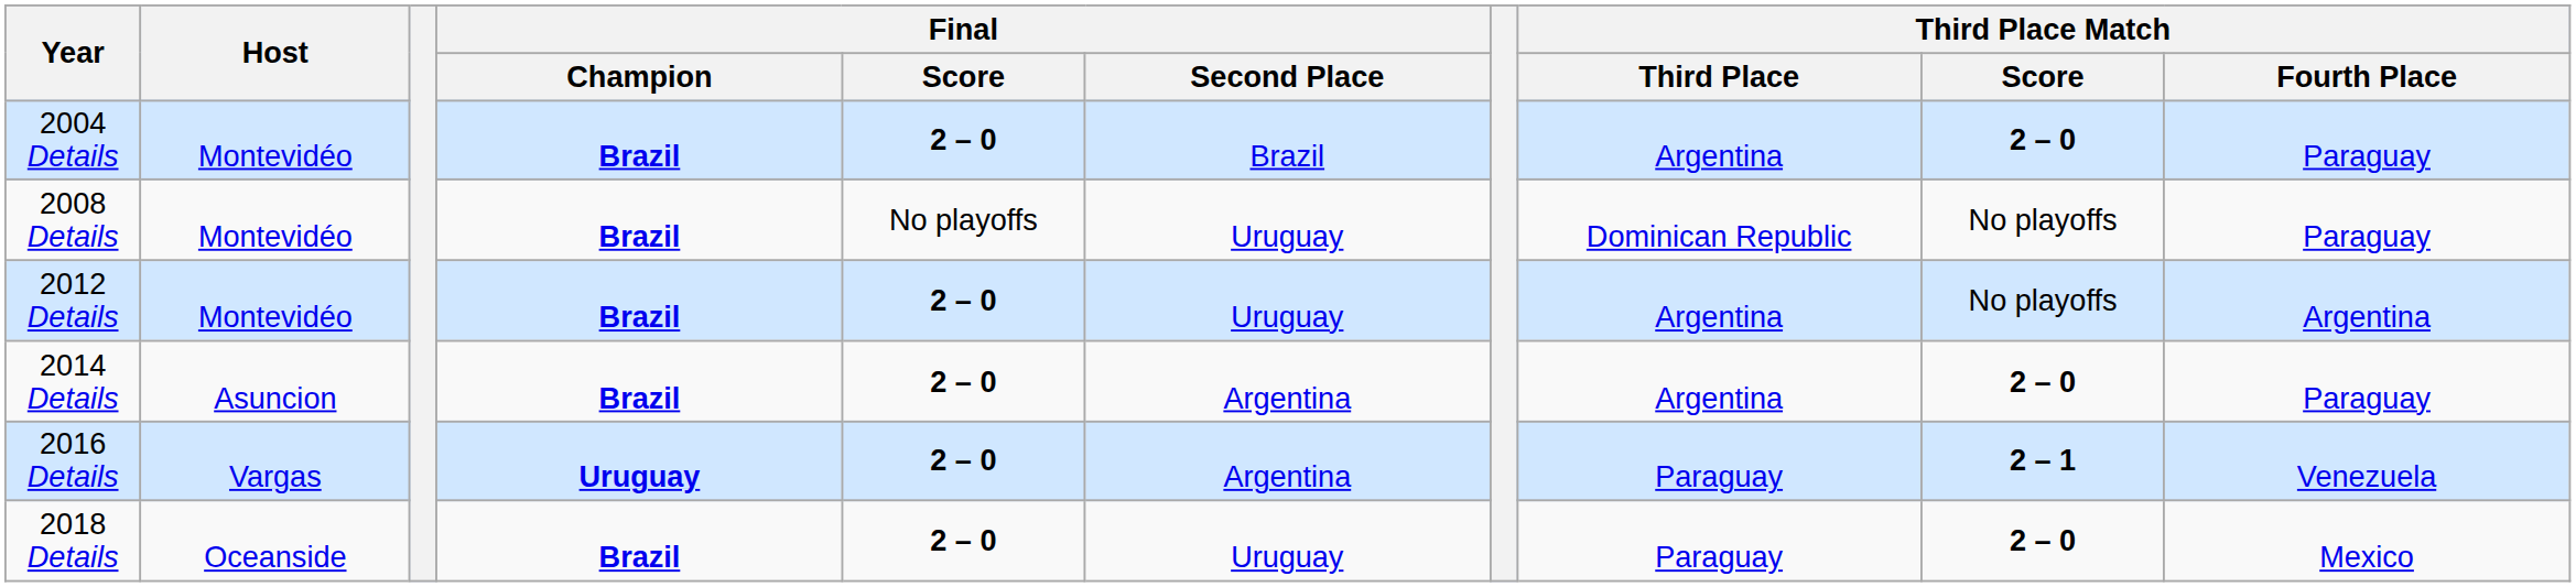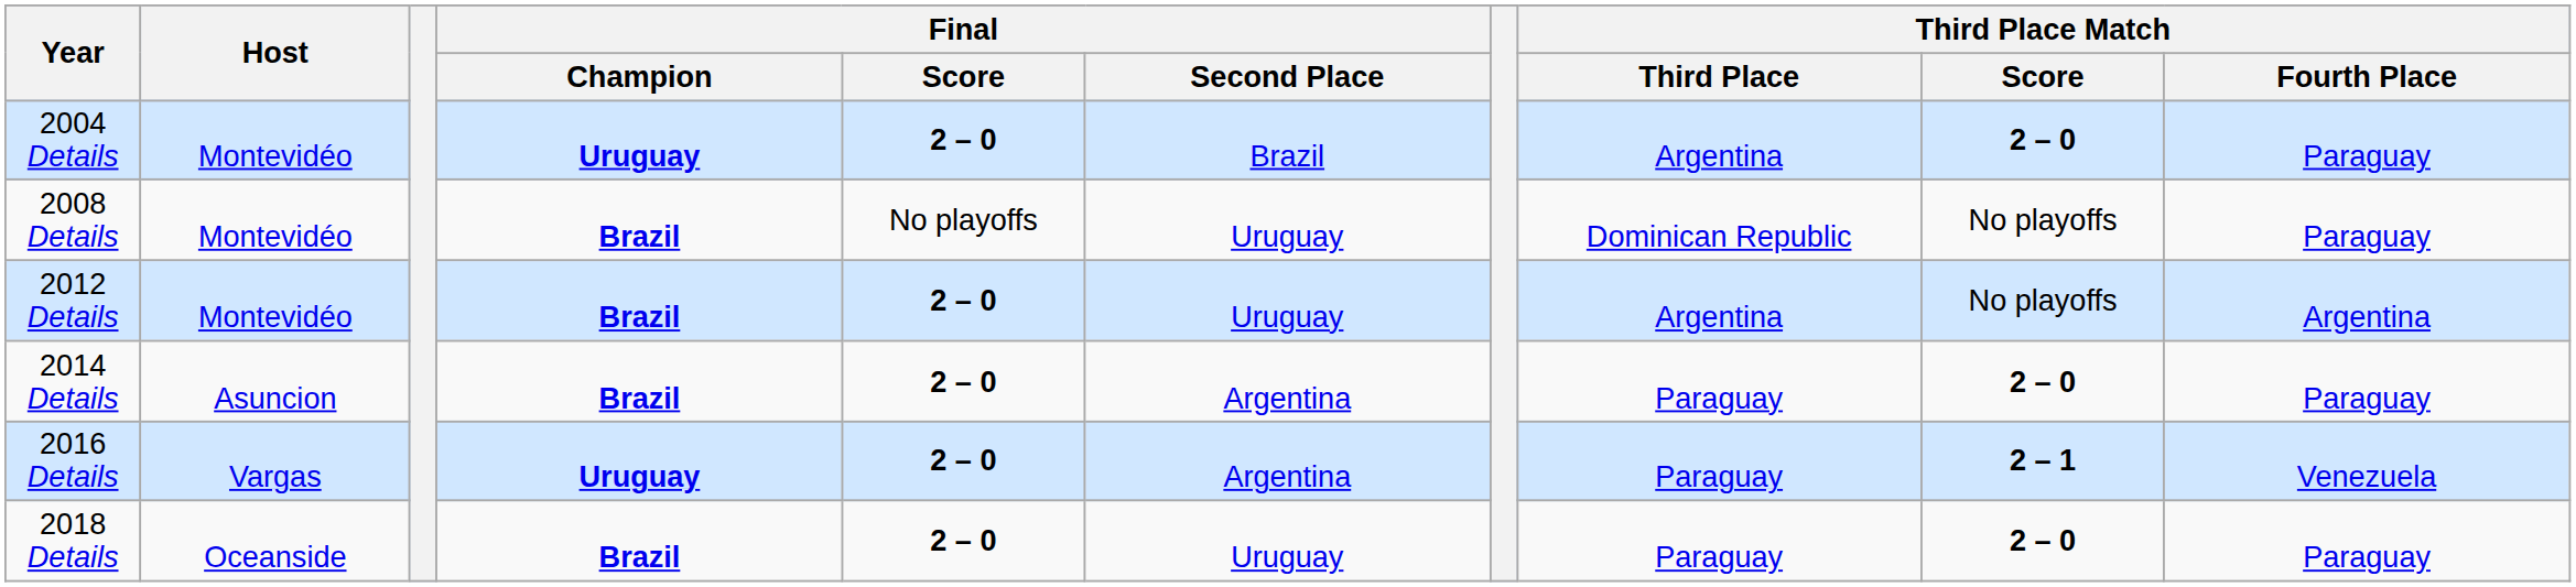2004 Details | Final / Champion: Brazil -> Uruguay
2014 Details | Third Place Match / Third Place: Argentina -> Paraguay
2018 Details | Third Place Match / Fourth Place: Mexico -> Paraguay
